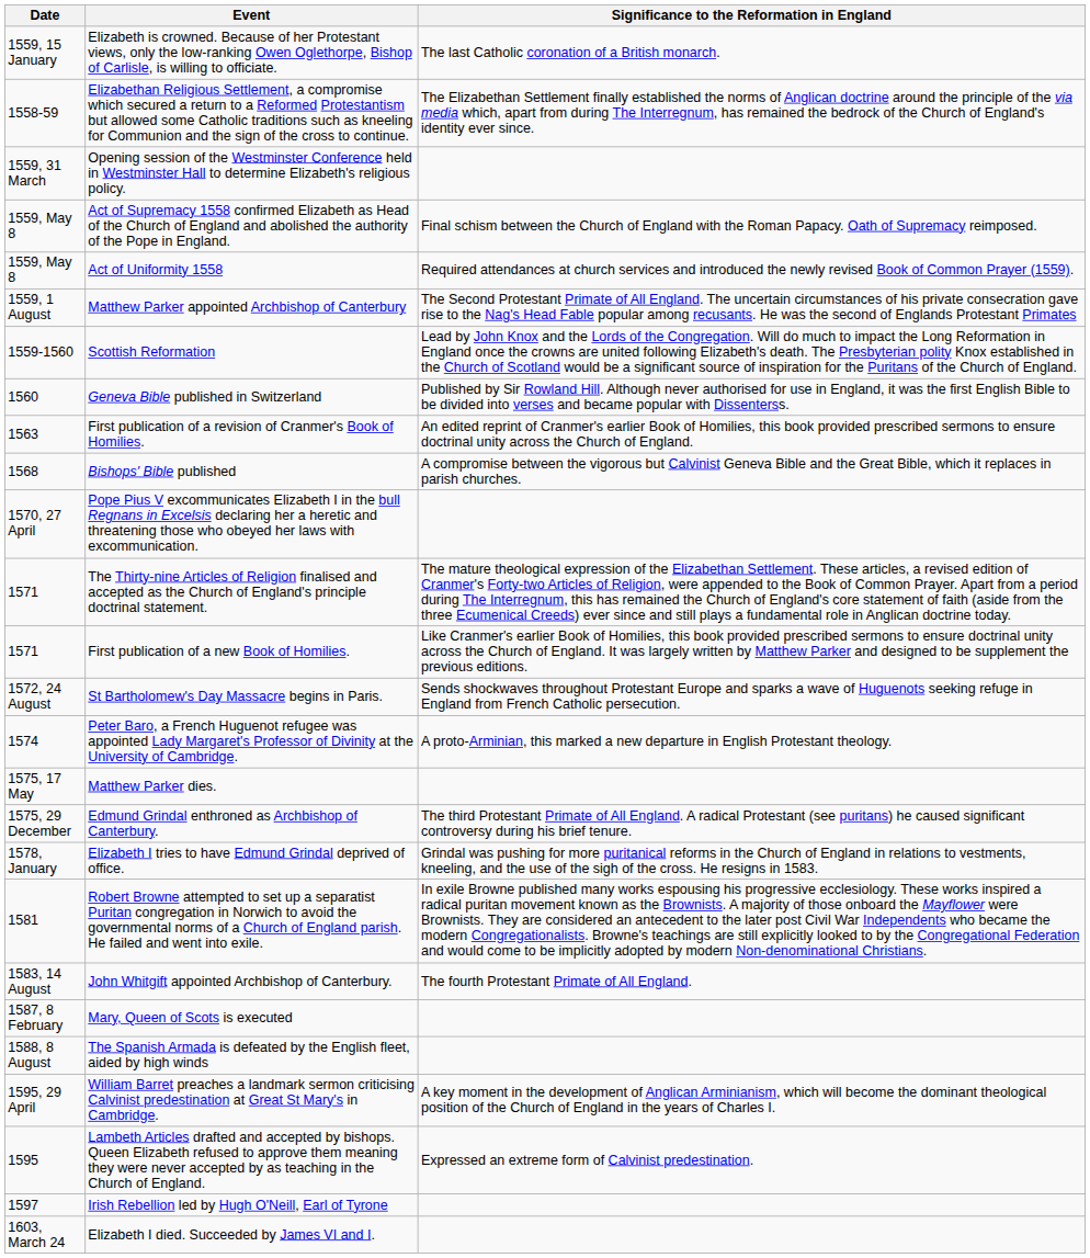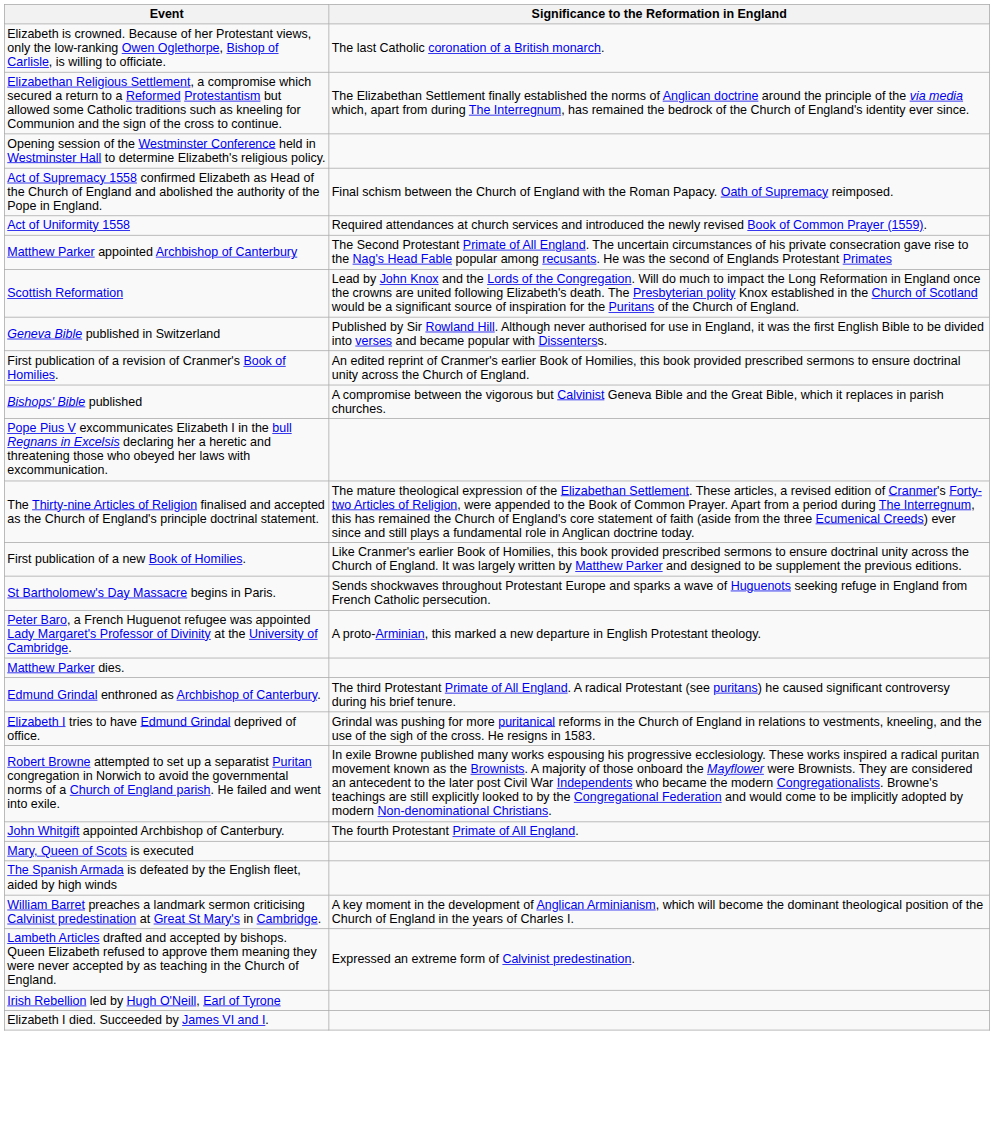- column: Date | 1559, 15 January | 1558-59 | 1559, 31 March | 1559, May 8 | 1559, May 8 | 1559, 1 August | 1559-1560 | 1560 | 1563 | 1568 | 1570, 27 April | 1571 | 1571 | 1572, 24 August | 1574 | 1575, 17 May | 1575, 29 December | 1578, January | 1581 | 1583, 14 August | 1587, 8 February | 1588, 8 August | 1595, 29 April | 1595 | 1597 | 1603, March 24
